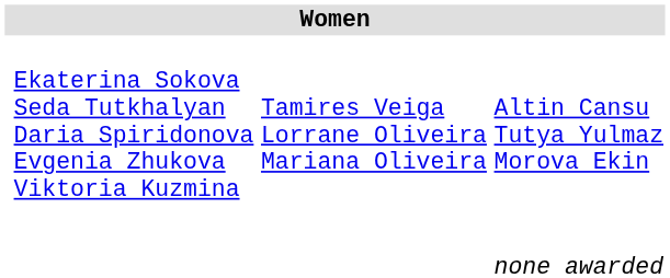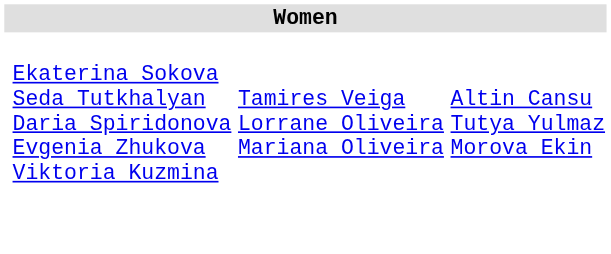- row: none awarded
